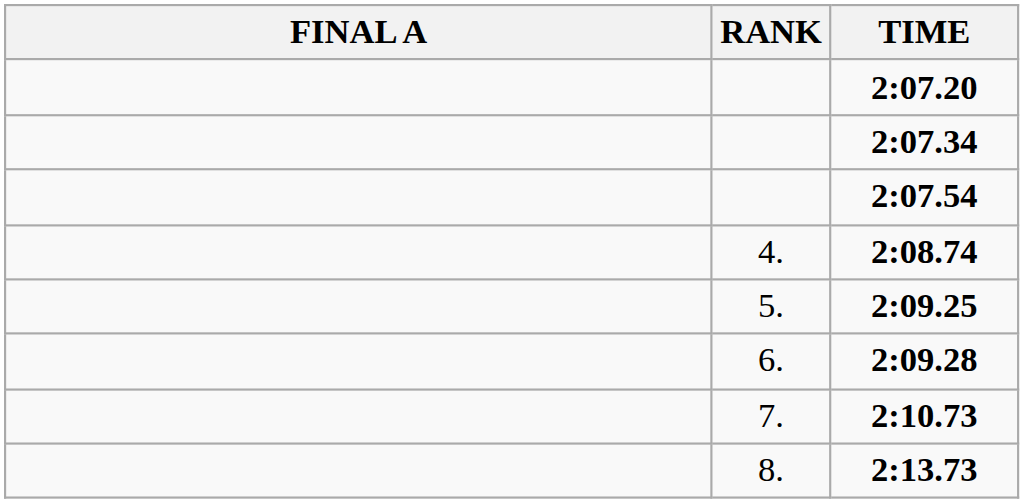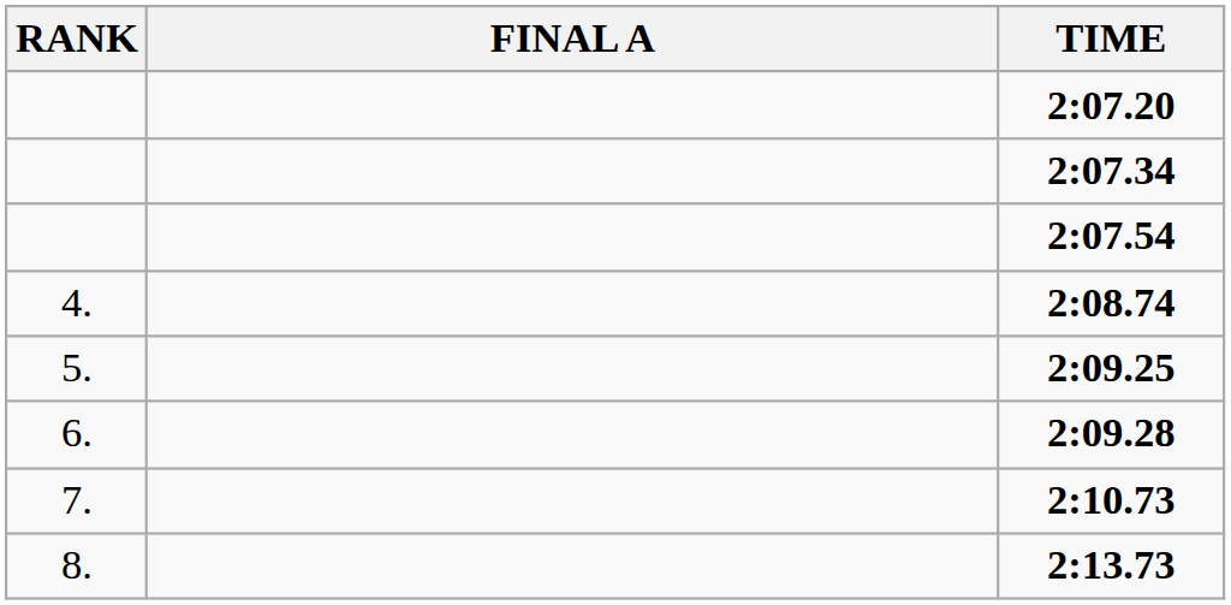columns swapped: RANK <-> FINAL A
